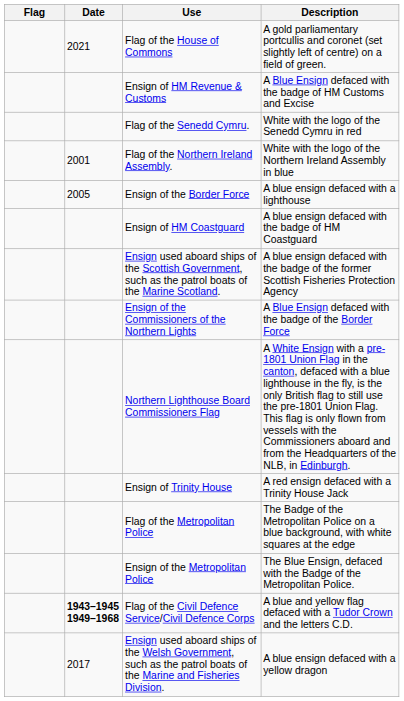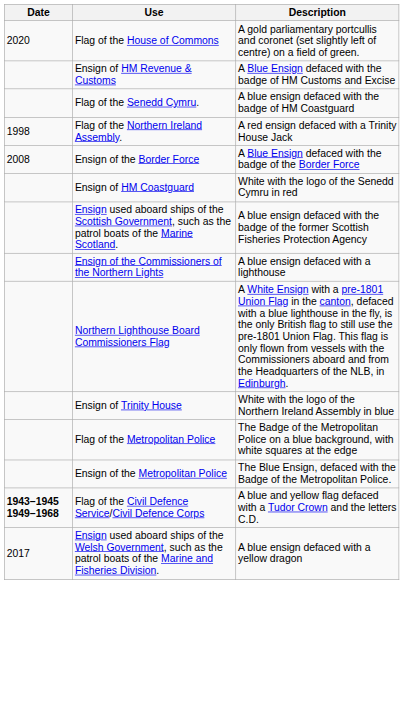- column: Flag
Flag of the House of Commons | Date: 2021 -> 2020
Flag of the Senedd Cymru. | Description: White with the logo of the Senedd Cymru in red -> A blue ensign defaced with the badge of HM Coastguard
Flag of the Northern Ireland Assembly. | Date: 2001 -> 1998
Flag of the Northern Ireland Assembly. | Description: White with the logo of the Northern Ireland Assembly in blue -> A red ensign defaced with a Trinity House Jack
Ensign of the Border Force | Date: 2005 -> 2008
Ensign of the Border Force | Description: A blue ensign defaced with a lighthouse -> A Blue Ensign defaced with the badge of the Border Force
Ensign of HM Coastguard | Description: A blue ensign defaced with the badge of HM Coastguard -> White with the logo of the Senedd Cymru in red
Ensign of the Commissioners of the Northern Lights | Description: A Blue Ensign defaced with the badge of the Border Force -> A blue ensign defaced with a lighthouse
Ensign of Trinity House | Description: A red ensign defaced with a Trinity House Jack -> White with the logo of the Northern Ireland Assembly in blue
